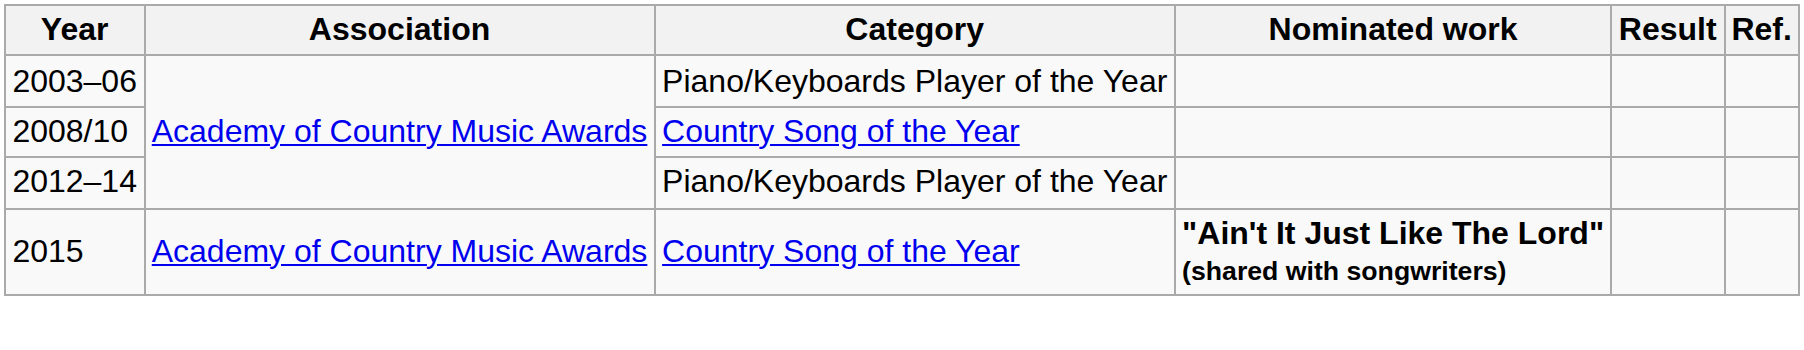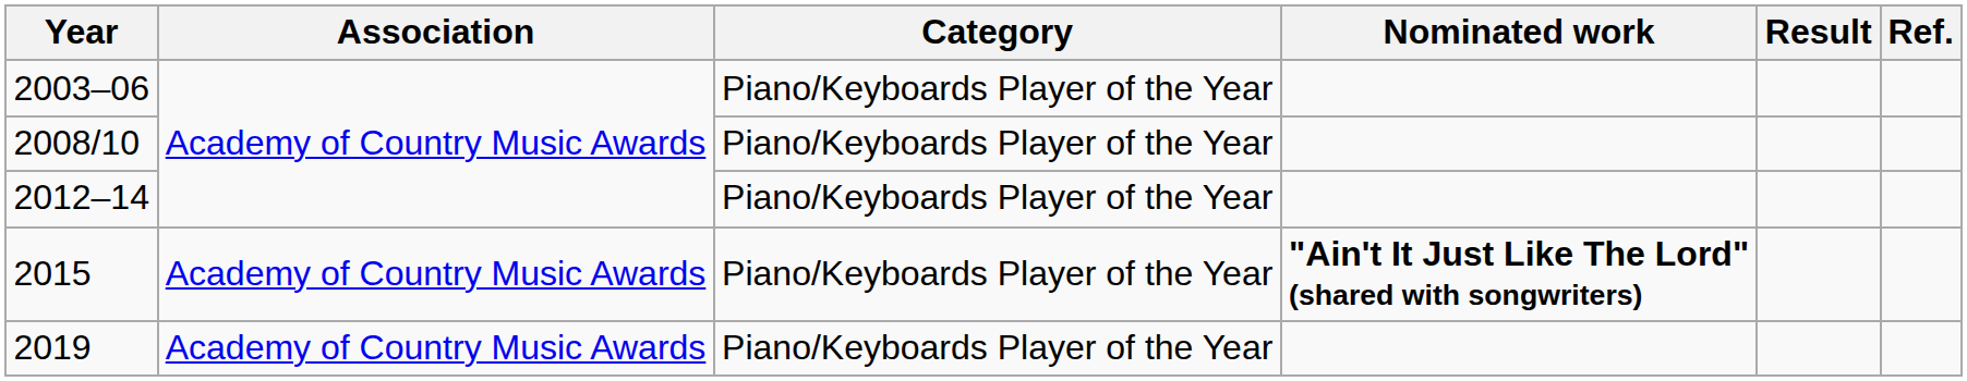2008/10 | Category: Country Song of the Year -> Piano/Keyboards Player of the Year
2015 | Category: Country Song of the Year -> Piano/Keyboards Player of the Year
+ row: 2019 | Academy of Country Music Awards | Piano/Keyboards Player of the Year
